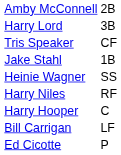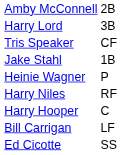Heinie Wagner | column 2: SS -> P
Ed Cicotte | column 2: P -> SS
